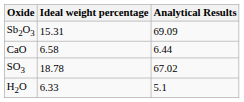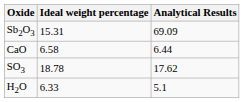SO3 | Analytical Results: 67.02 -> 17.62
